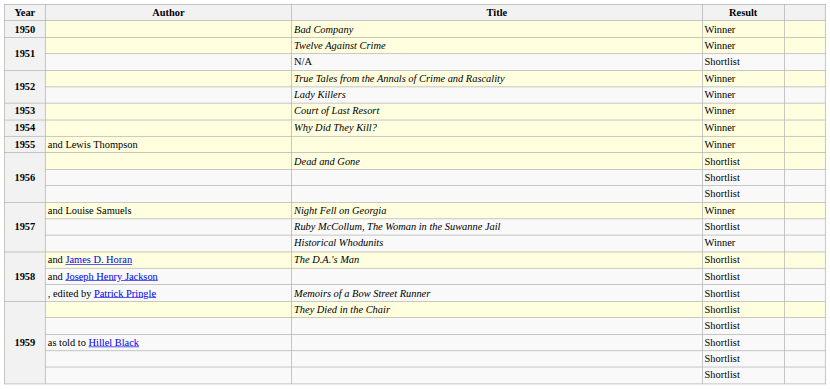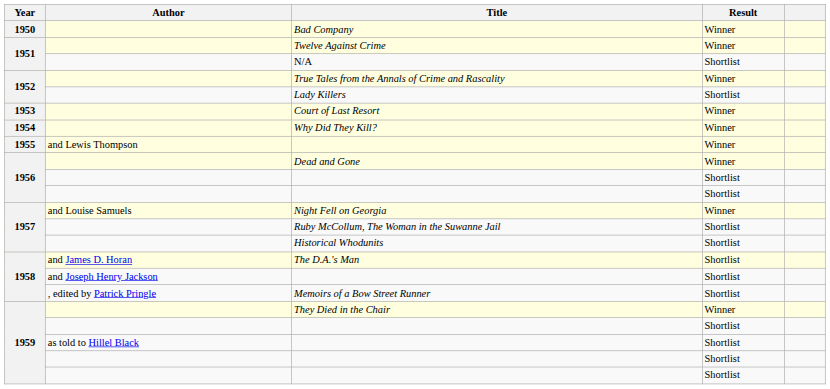Lady Killers | Result: Winner -> Shortlist
Dead and Gone | Result: Shortlist -> Winner
Historical Whodunits | Result: Winner -> Shortlist
They Died in the Chair | Result: Shortlist -> Winner
